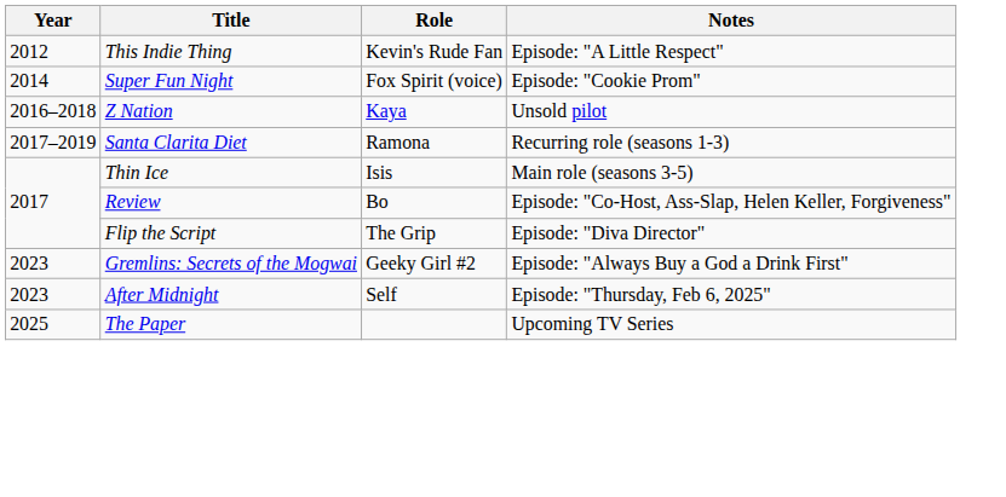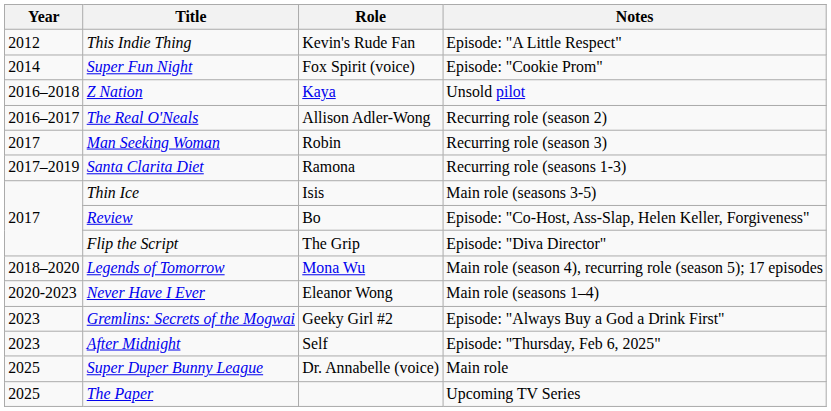+ row: 2016–2017 | The Real O'Neals | Allison Adler-Wong | Recurring role (season 2)
+ row: 2017 | Man Seeking Woman | Robin | Recurring role (season 3)
+ row: 2018–2020 | Legends of Tomorrow | Mona Wu | Main role (season 4), recurring role (season 5); 17 episodes
+ row: 2020-2023 | Never Have I Ever | Eleanor Wong | Main role (seasons 1–4)
+ row: 2025 | Super Duper Bunny League | Dr. Annabelle (voice) | Main role
